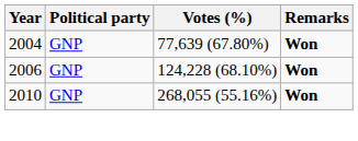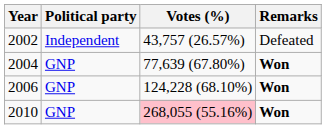+ row: 2002 | Independent | 43,757 (26.57%) | Defeated
2010 | Votes (%): no background -> pink background
